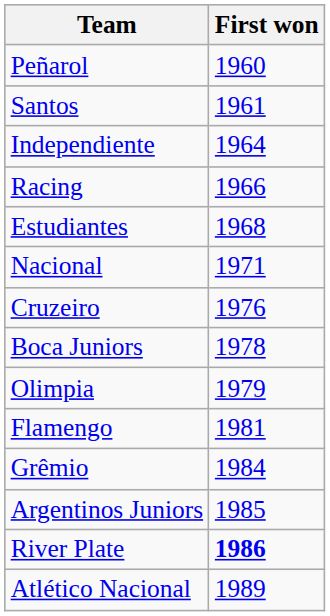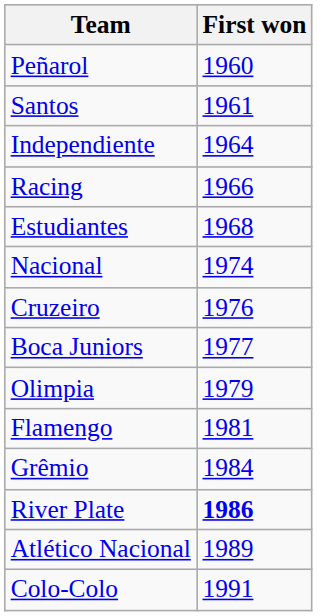Nacional | First won: 1971 -> 1974
Boca Juniors | First won: 1978 -> 1977
- row: Argentinos Juniors | 1985
+ row: Colo-Colo | 1991
